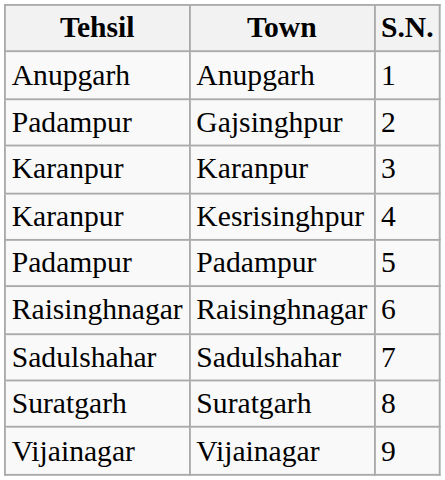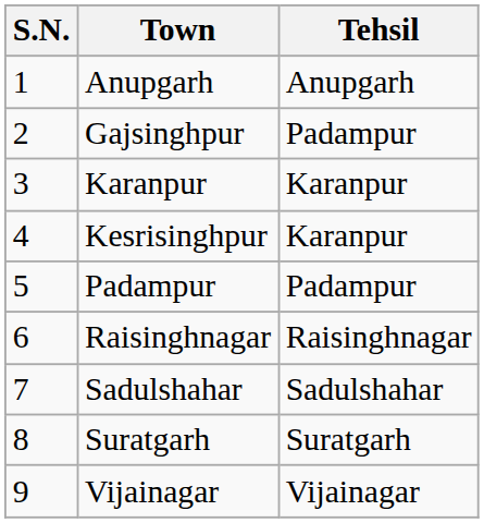columns swapped: S.N. <-> Tehsil
